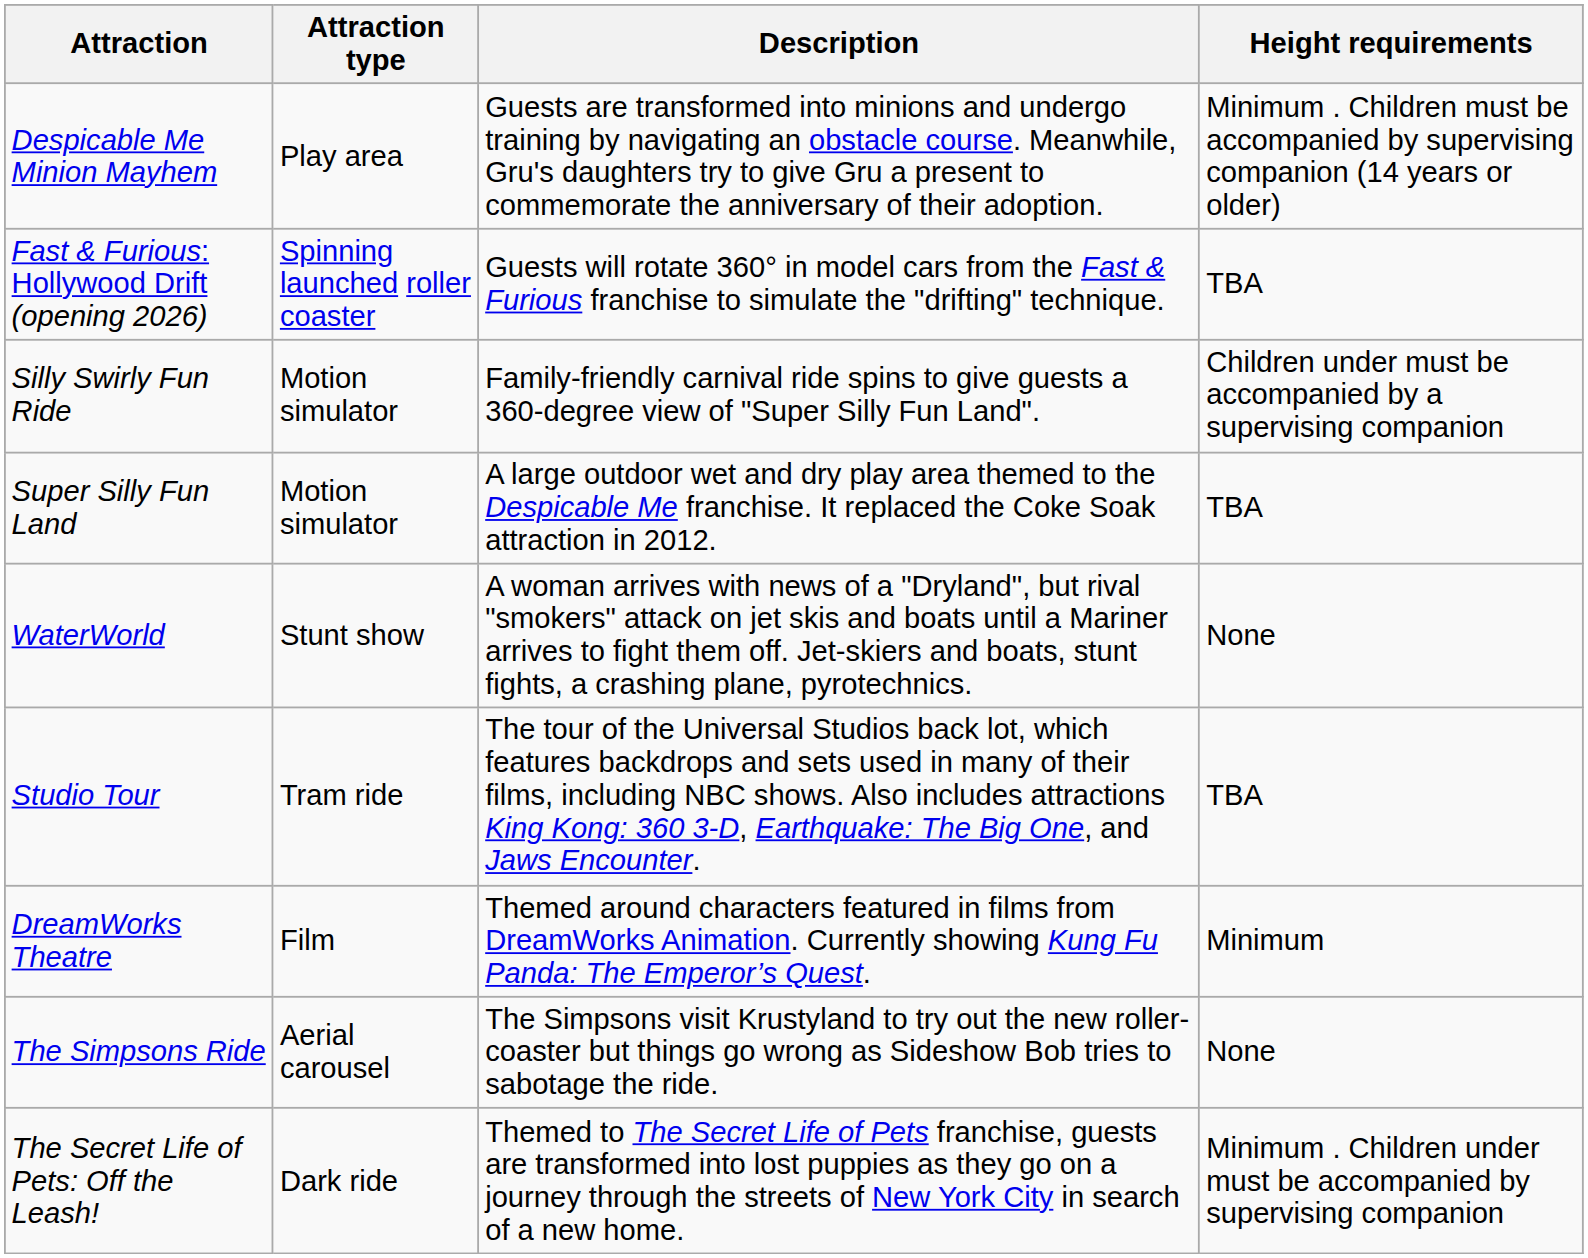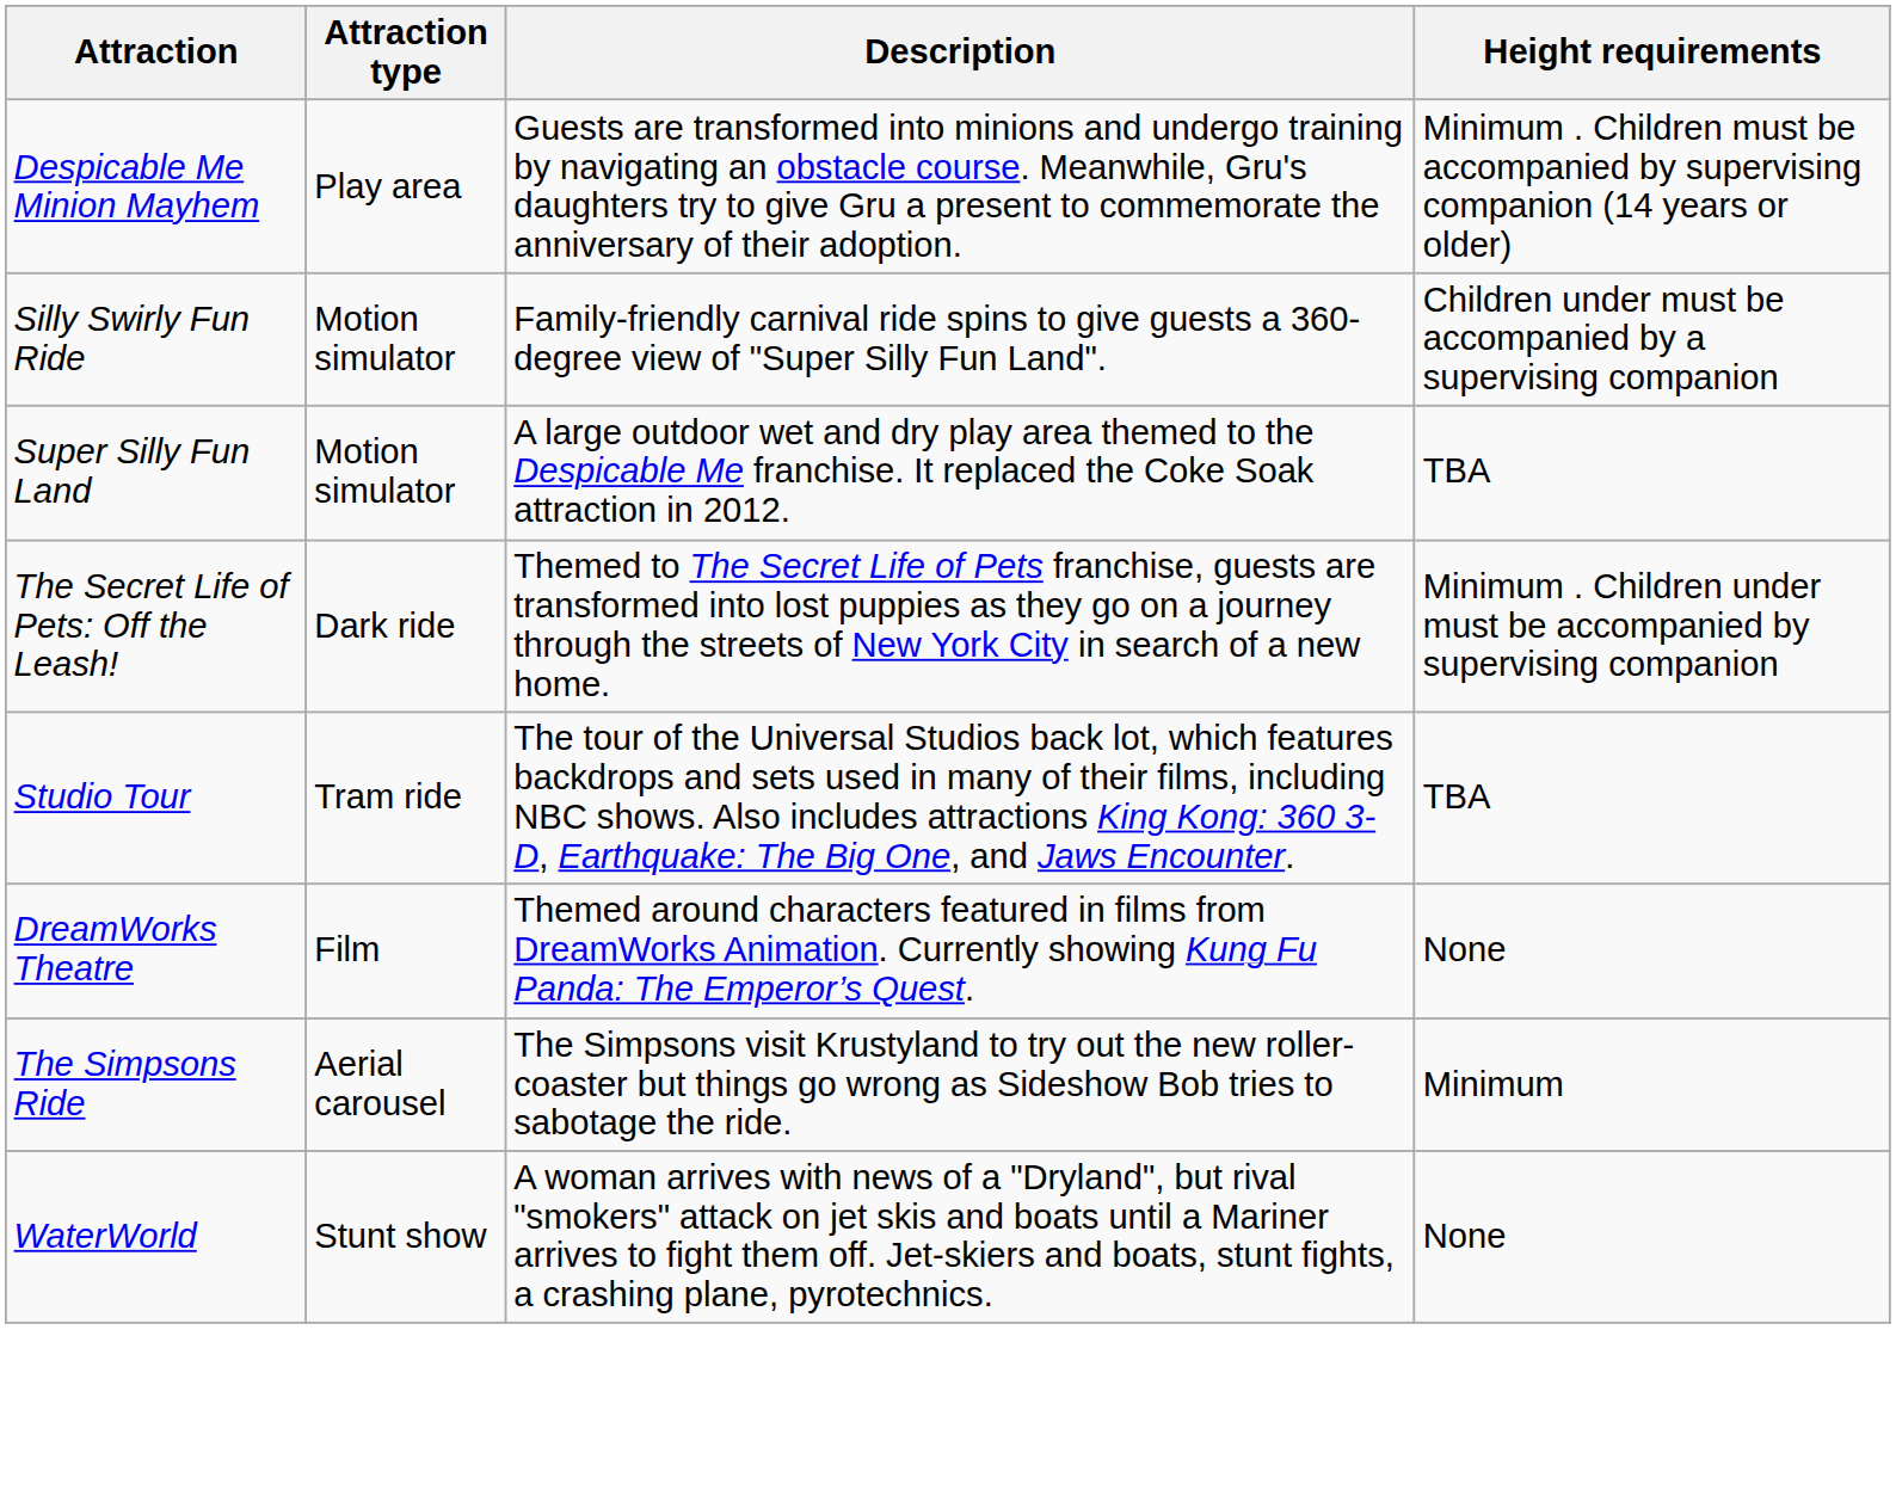- row: Fast & Furious: Hollywood Drift (opening 2026) | Spinning launched roller coaster | Guests will rotate 360° in model cars from the Fast & Furious franchise to simulate the "drifting" technique. | TBA
rows swapped: The Secret Life of Pets: Off the Leash! <-> WaterWorld
DreamWorks Theatre | Height requirements: Minimum -> None
The Simpsons Ride | Height requirements: None -> Minimum
